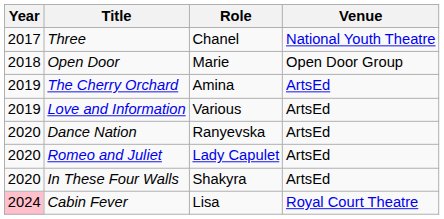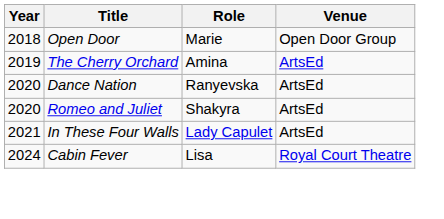- row: 2017 | Three | Chanel | National Youth Theatre
- row: 2019 | Love and Information | Various | ArtsEd
Romeo and Juliet | Role: Lady Capulet -> Shakyra
In These Four Walls | Year: 2020 -> 2021
In These Four Walls | Role: Shakyra -> Lady Capulet
Cabin Fever | Year: pink background -> no background
